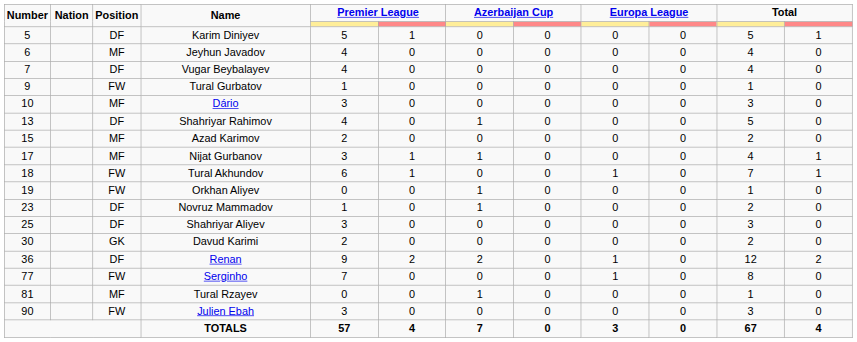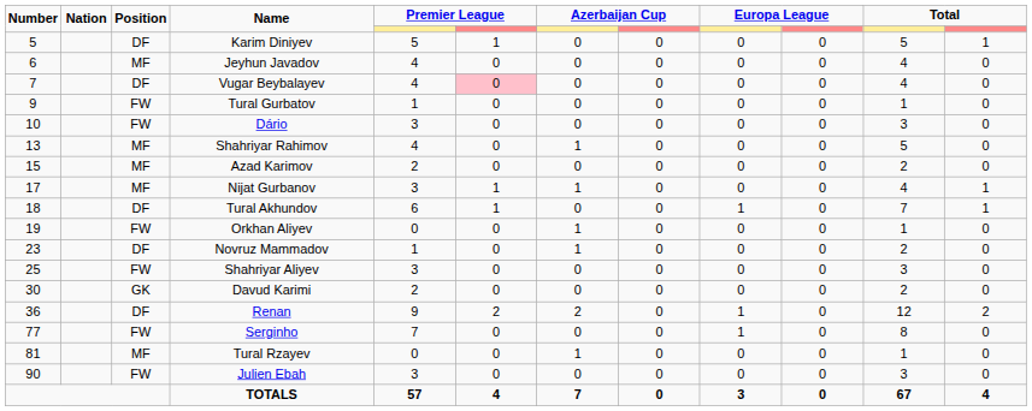Vugar Beybalayev | column 6: no background -> pink background
Dário | Position: MF -> FW
Shahriyar Rahimov | Position: DF -> MF
Tural Akhundov | Position: FW -> DF
Shahriyar Aliyev | Position: DF -> FW
